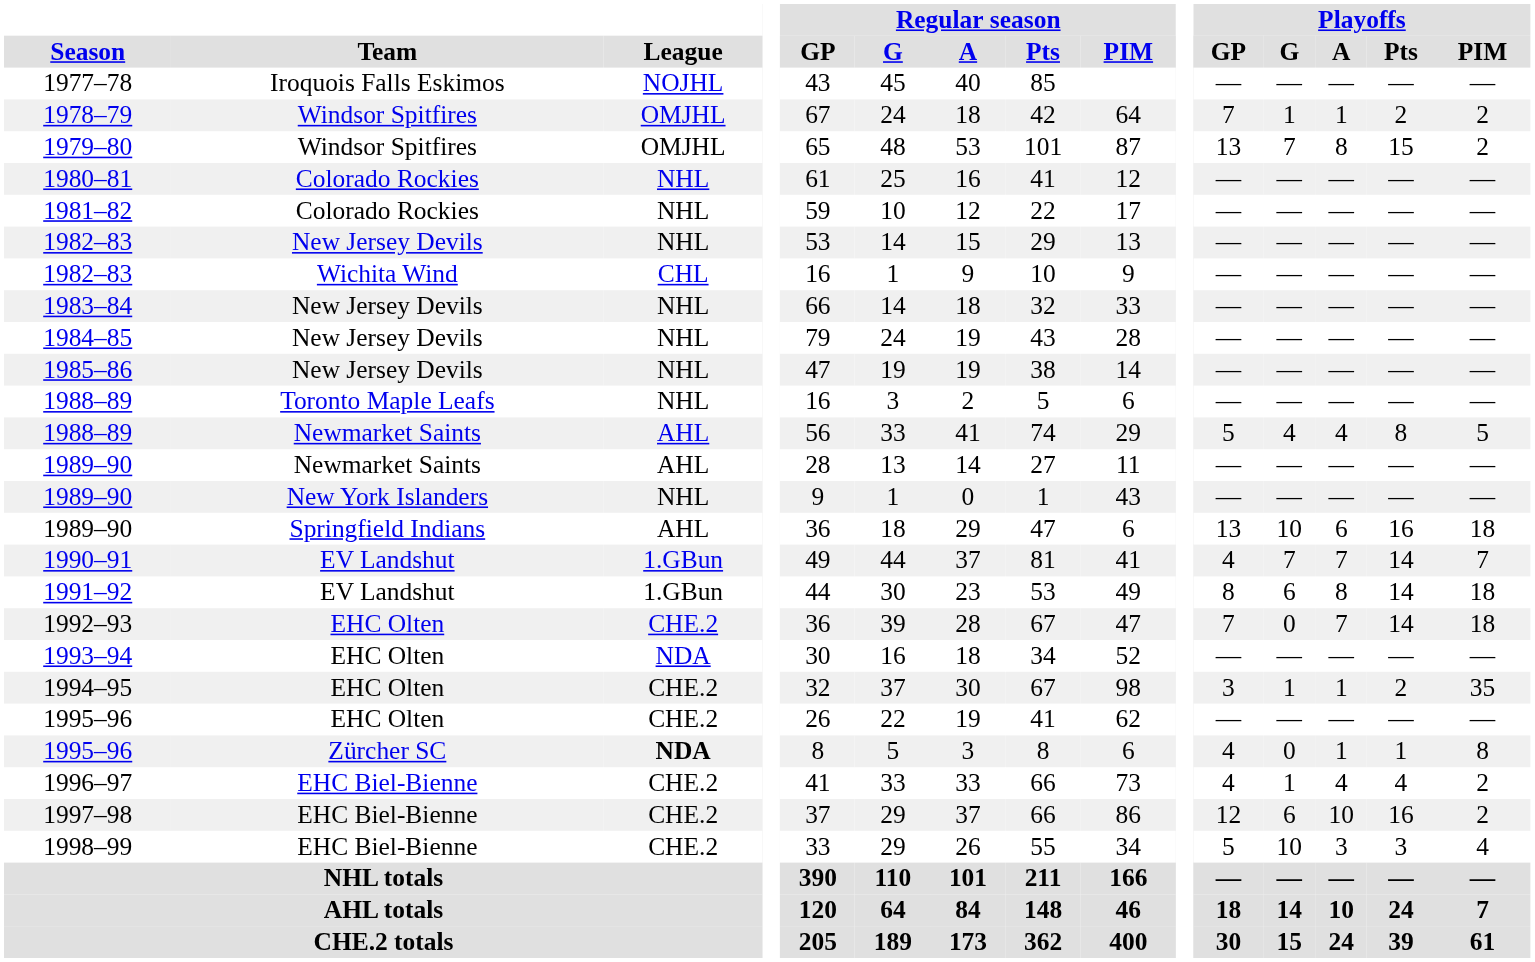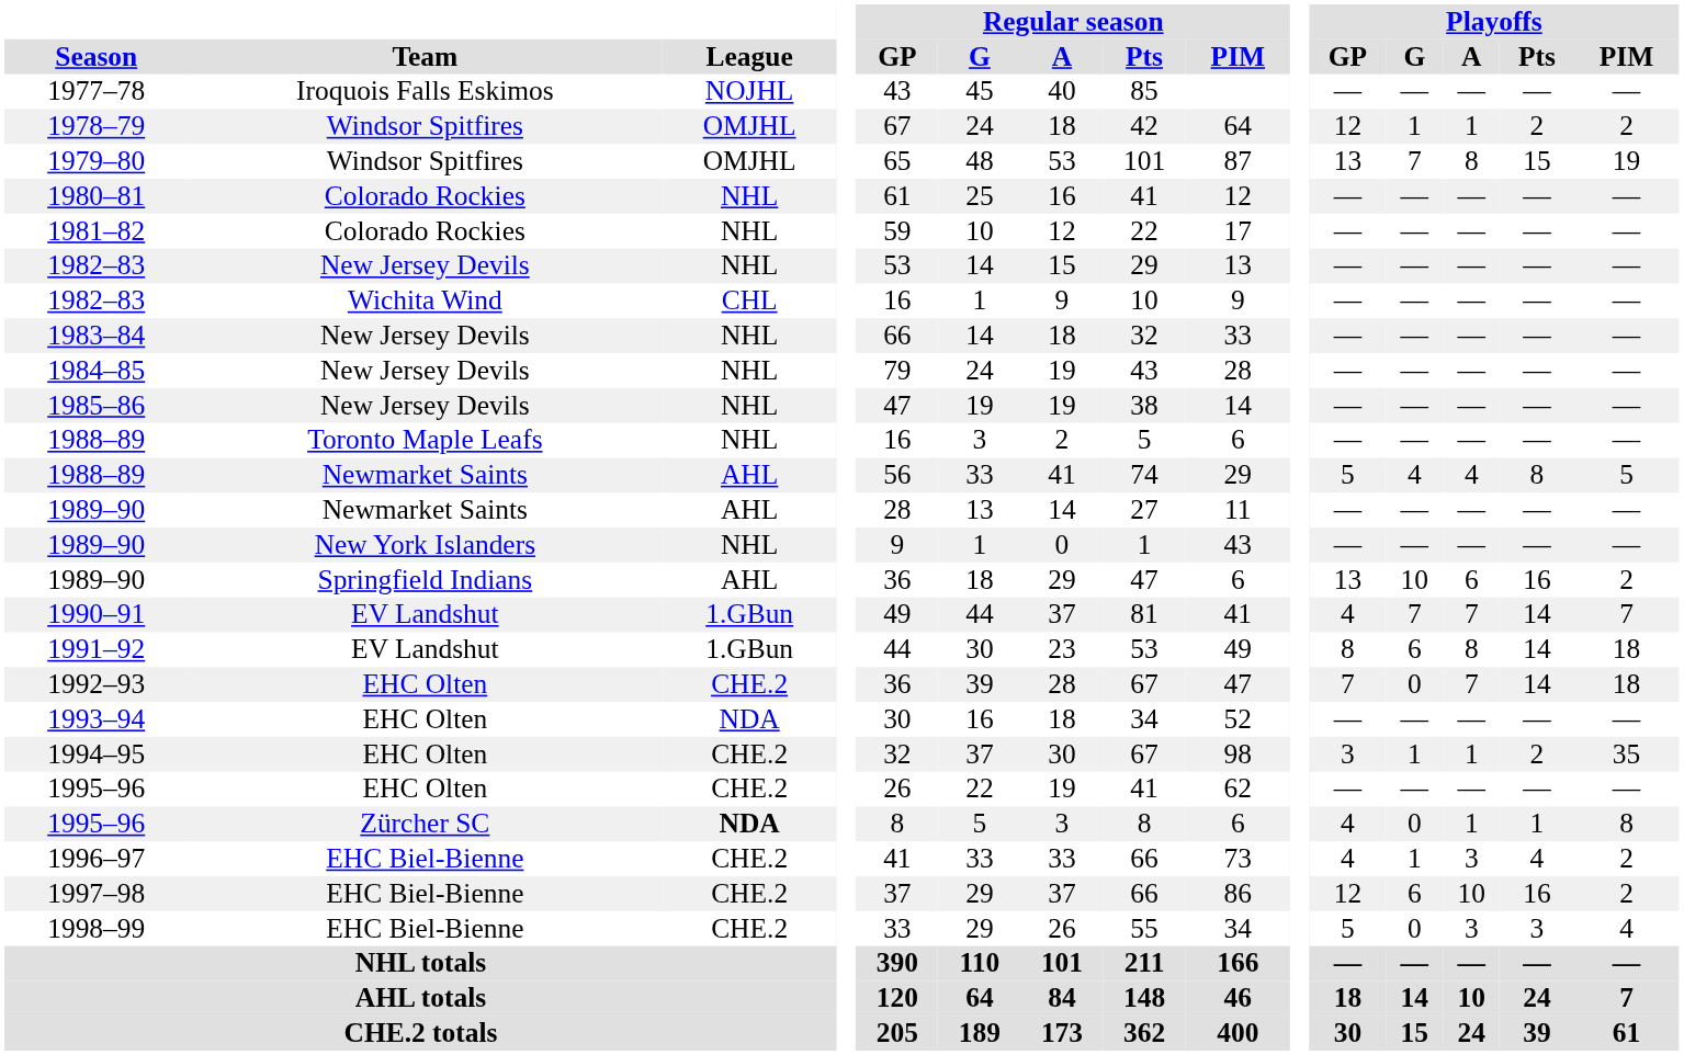1978–79 | Playoffs / GP: 7 -> 12
1979–80 | Playoffs / PIM: 2 -> 19
1989–90 / Springfield Indians | Playoffs / PIM: 18 -> 2
1996–97 | Playoffs / A: 4 -> 3
1998–99 | Playoffs / G: 10 -> 0
